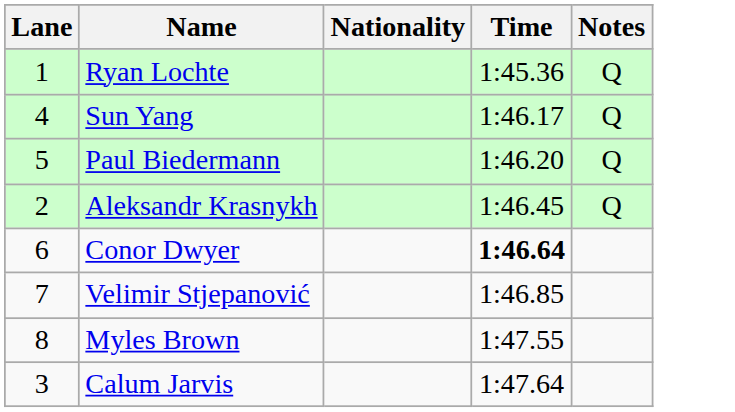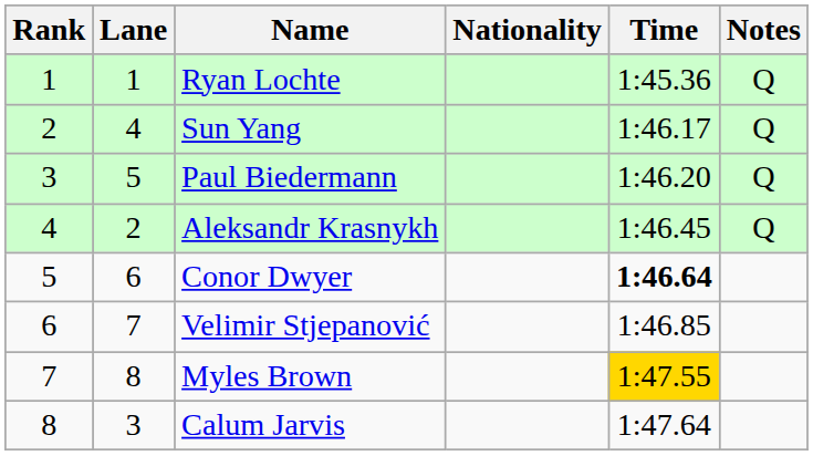+ column: Rank | 1 | 2 | 3 | 4 | 5 | 6 | 7 | 8
Myles Brown | Time: no background -> gold background
